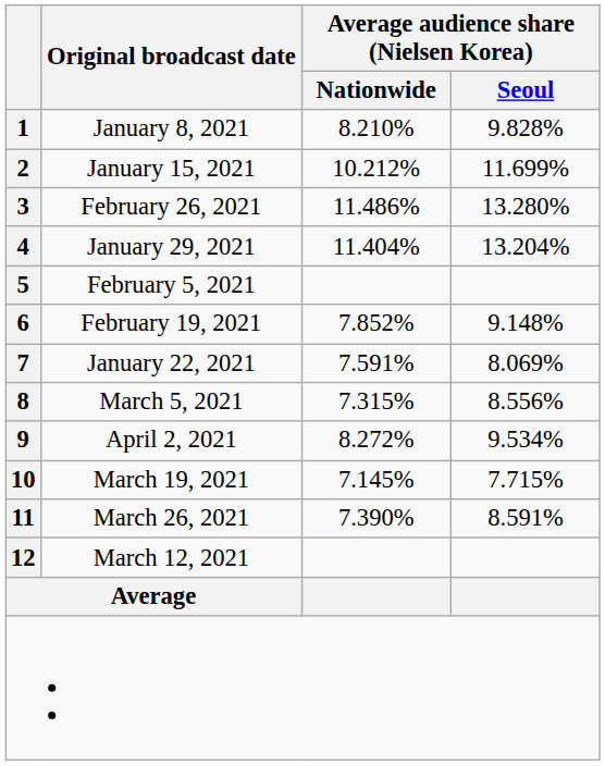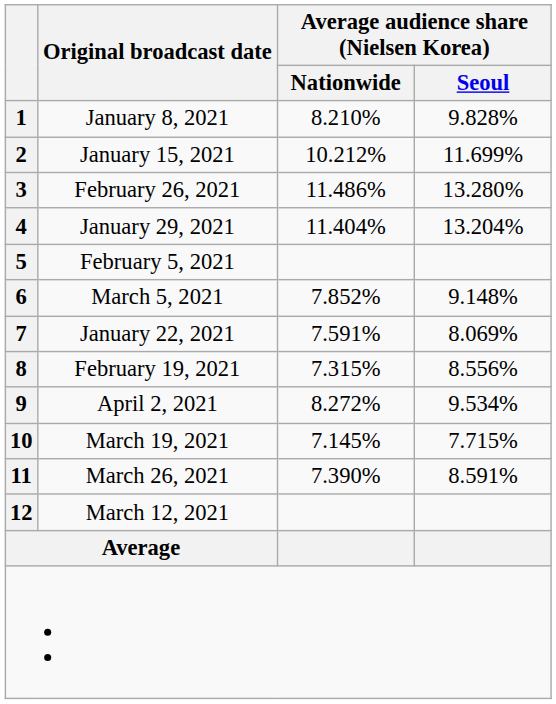6 | Original broadcast date: February 19, 2021 -> March 5, 2021
8 | Original broadcast date: March 5, 2021 -> February 19, 2021
